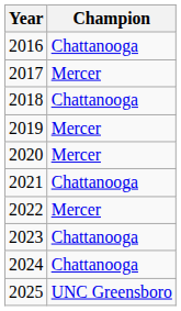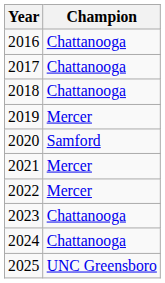2017 | Champion: Mercer -> Chattanooga
2020 | Champion: Mercer -> Samford
2021 | Champion: Chattanooga -> Mercer
